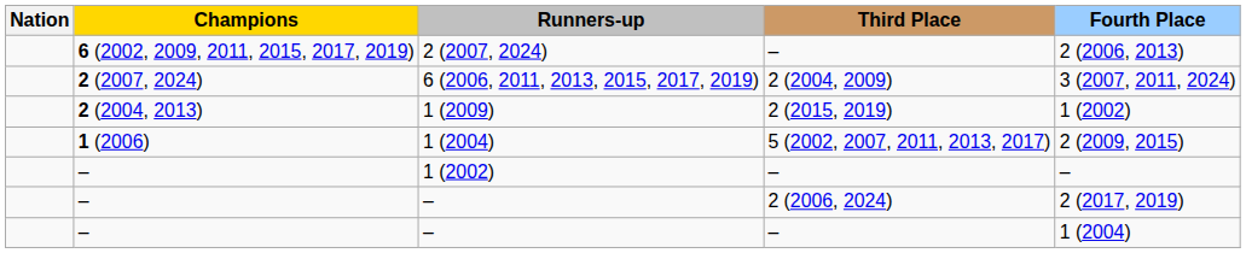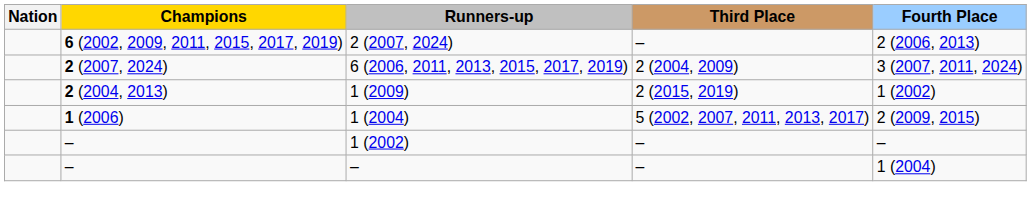- row: – | – | 2 (2006, 2024) | 2 (2017, 2019)
